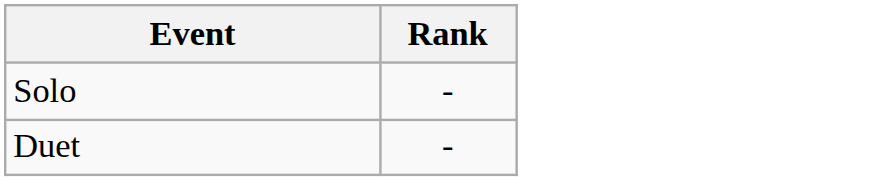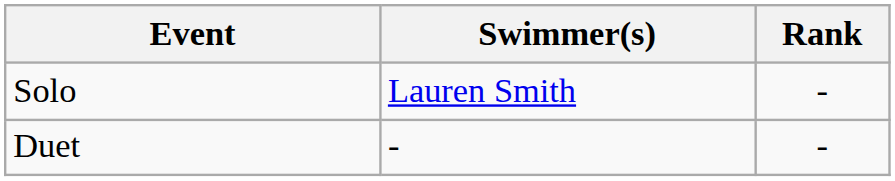+ column: Swimmer(s) | Lauren Smith | -
